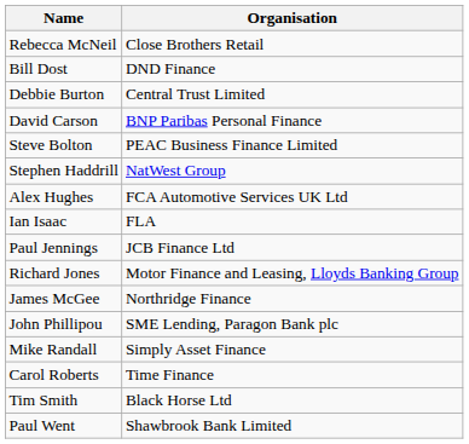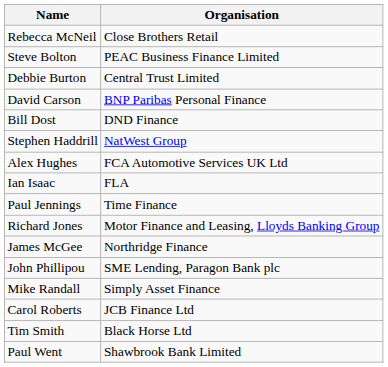rows swapped: Steve Bolton <-> Bill Dost
Paul Jennings | Organisation: JCB Finance Ltd -> Time Finance
Carol Roberts | Organisation: Time Finance -> JCB Finance Ltd
